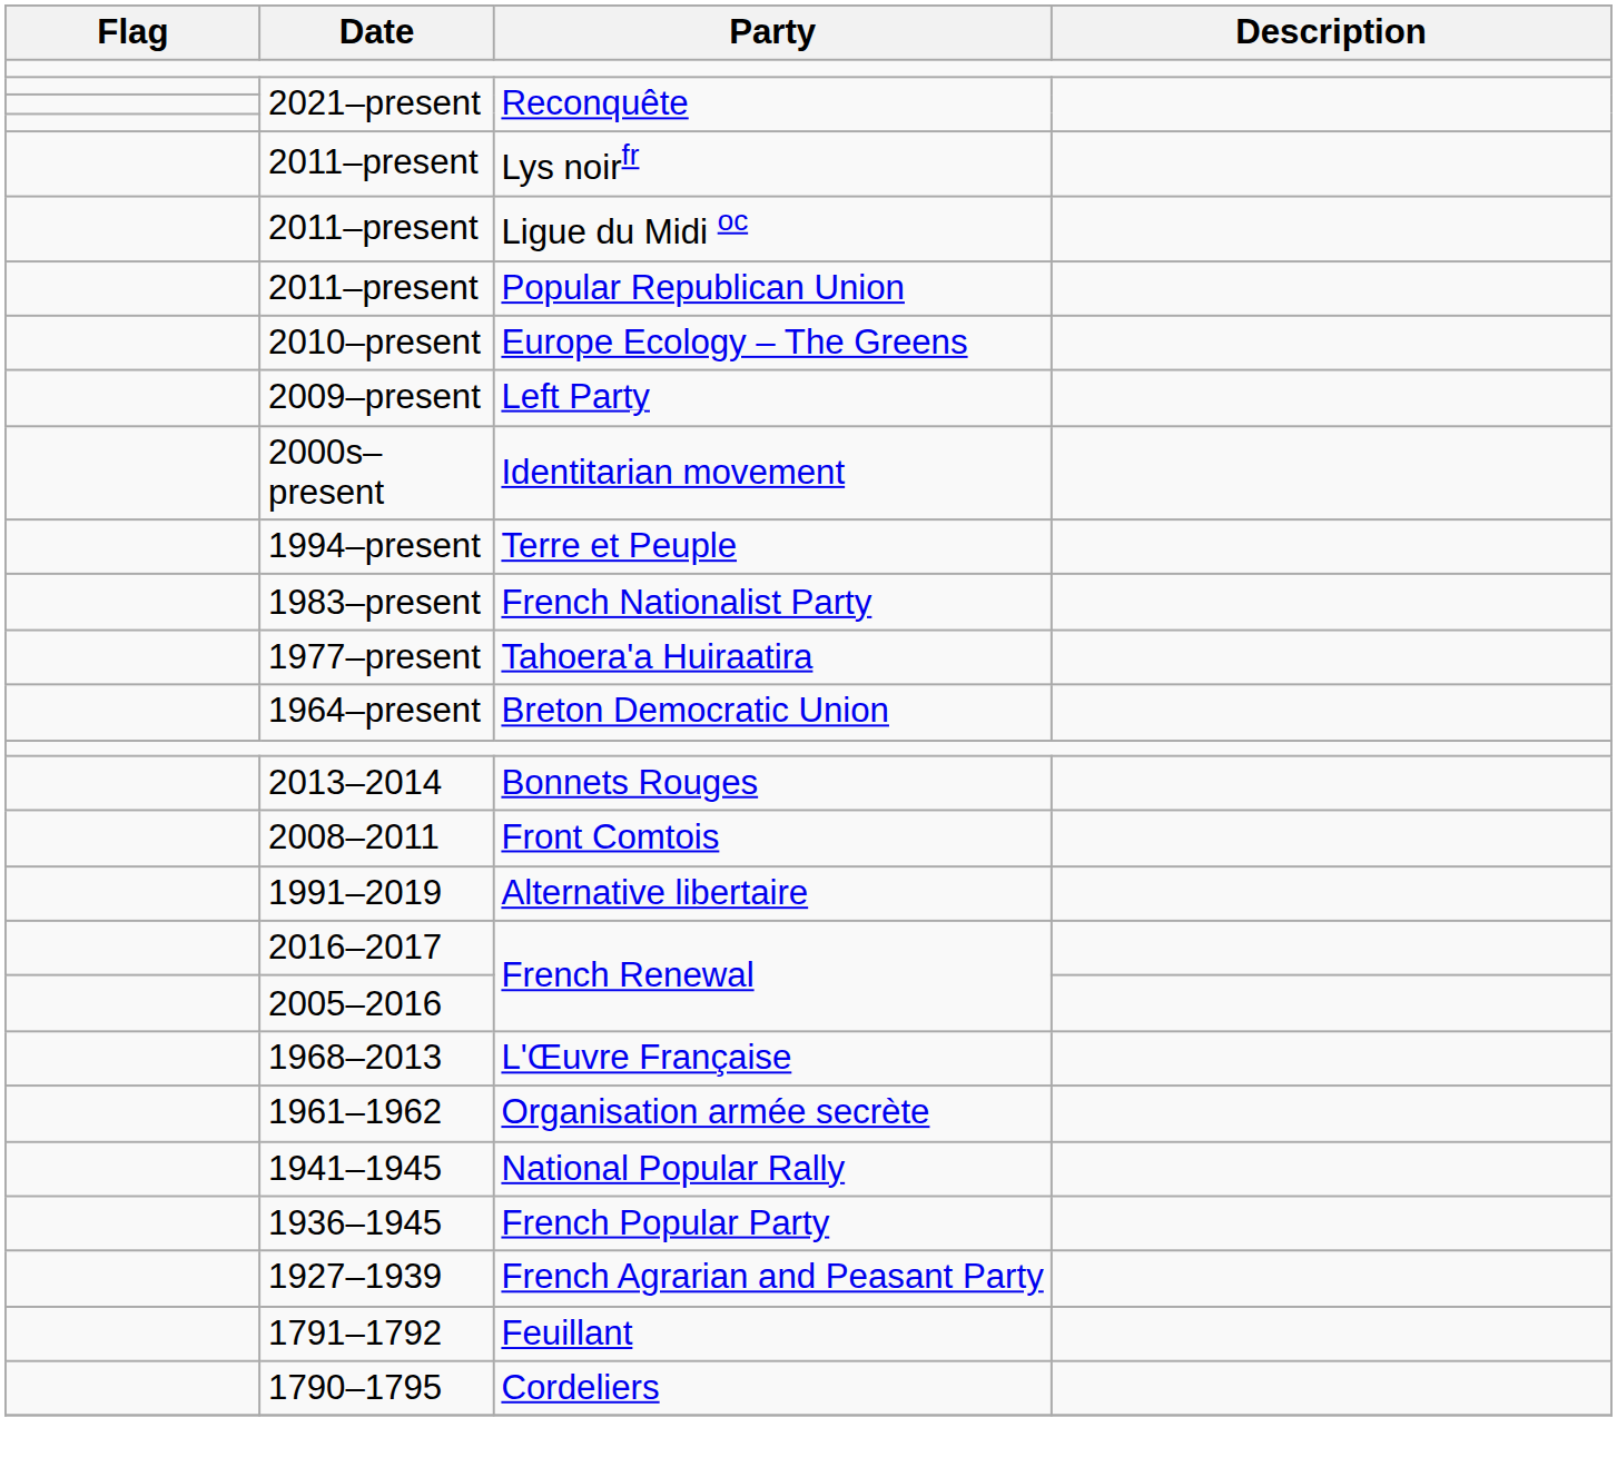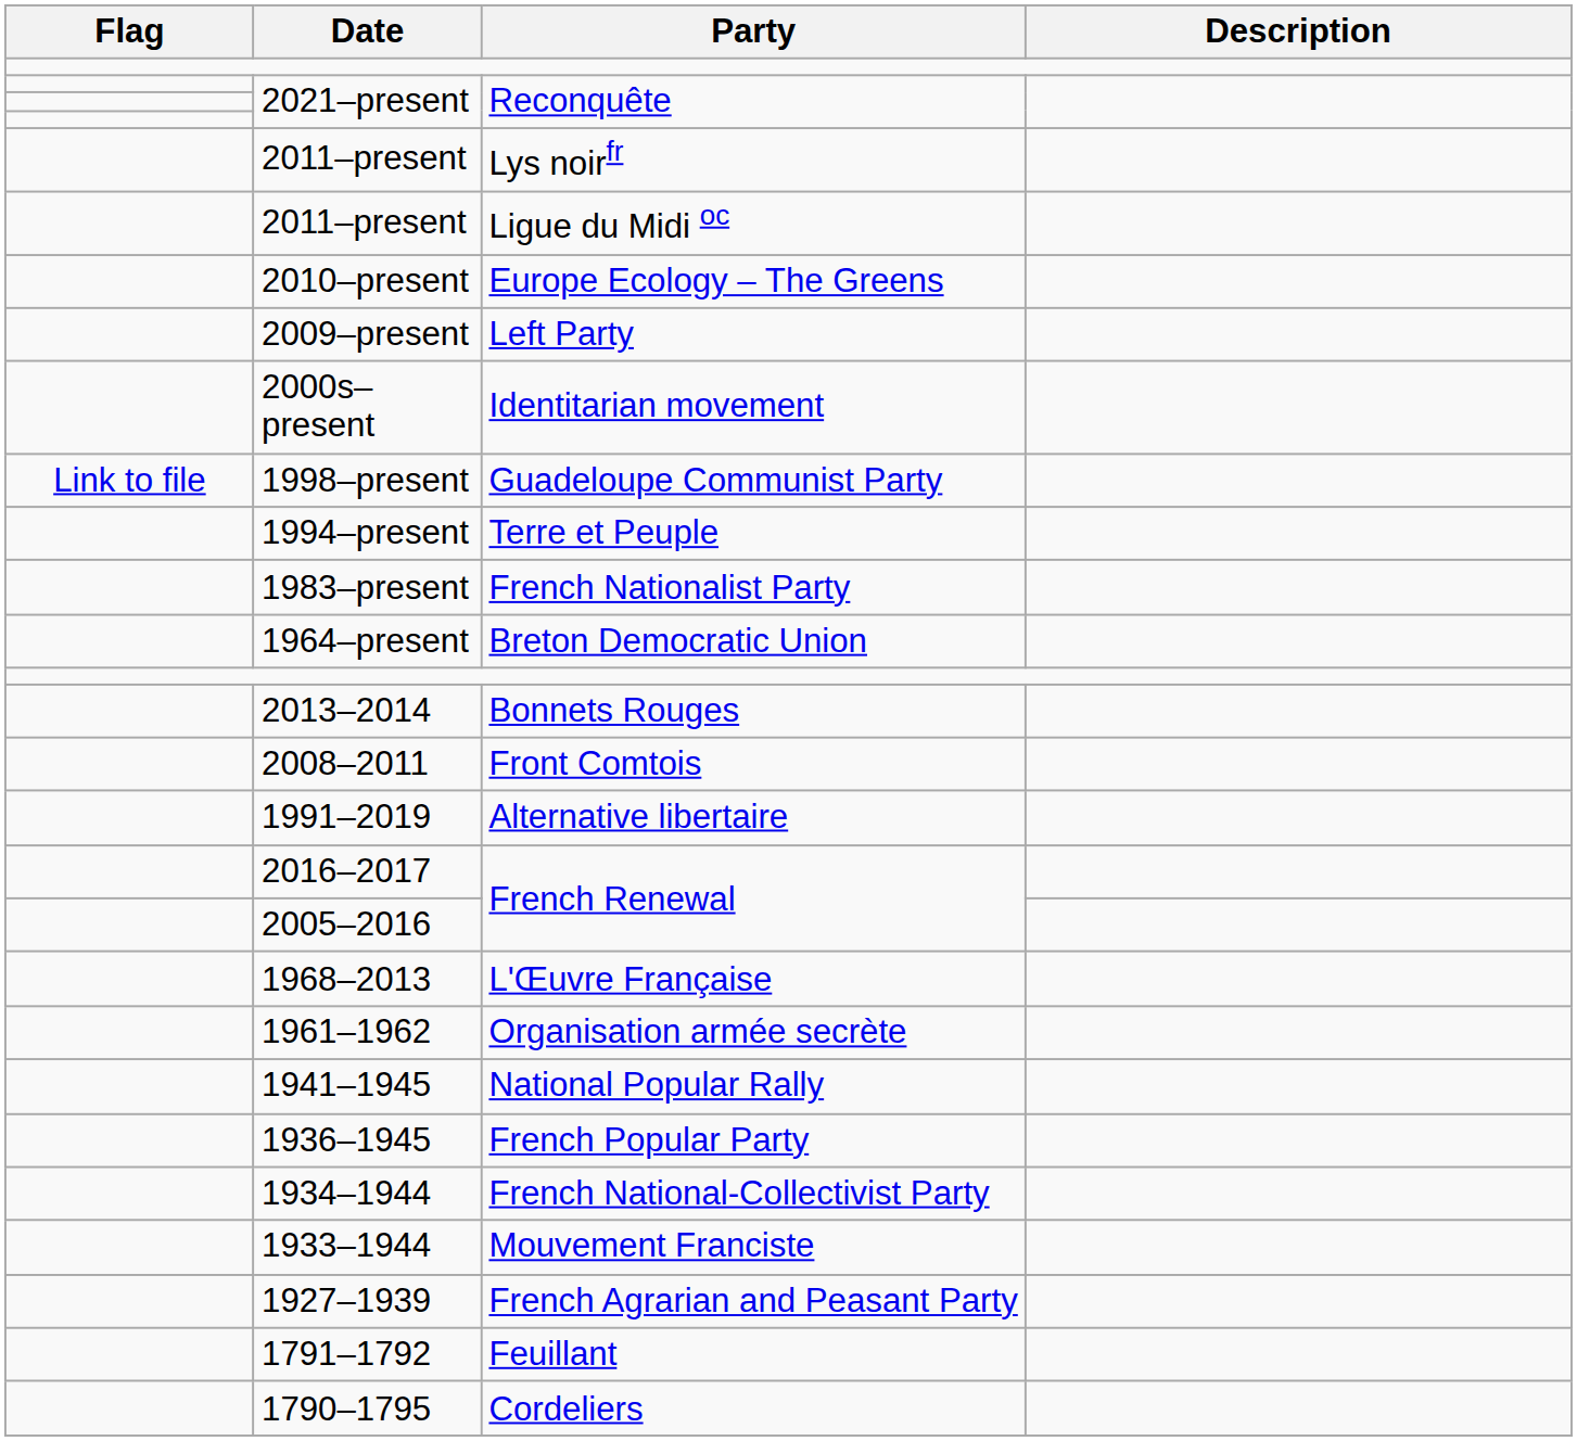- row: 2011–present | Popular Republican Union
+ row: Link to file | 1998–present | Guadeloupe Communist Party
- row: 1977–present | Tahoera'a Huiraatira
+ row: 1934–1944 | French National-Collectivist Party
+ row: 1933–1944 | Mouvement Franciste
